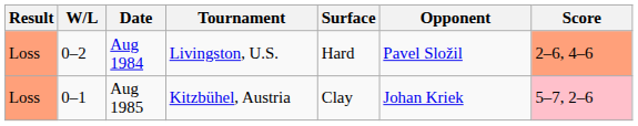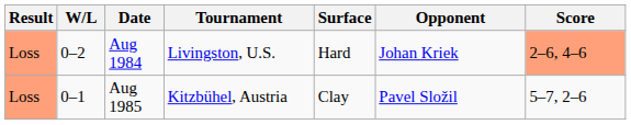Aug 1984 | Opponent: Pavel Složil -> Johan Kriek
Aug 1985 | Opponent: Johan Kriek -> Pavel Složil
Aug 1985 | Score: pink background -> no background
